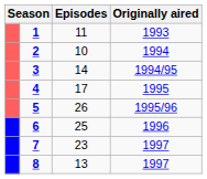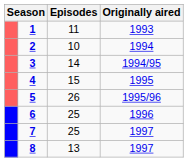4 | Episodes: 17 -> 15
7 | Episodes: 23 -> 25
